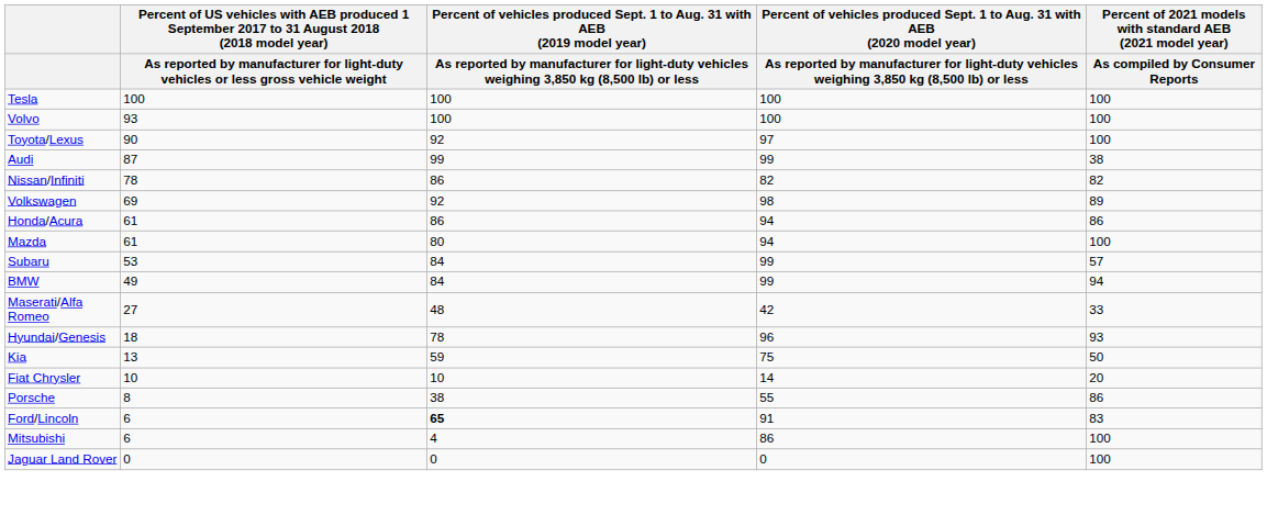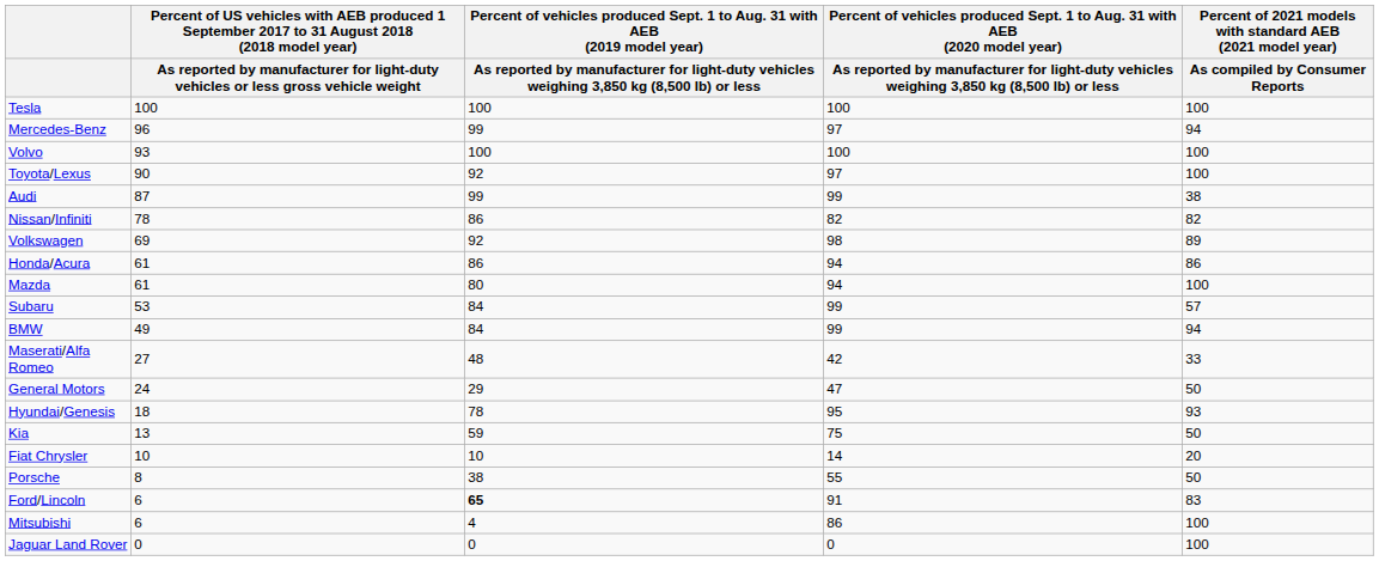+ row: Mercedes-Benz | 96 | 99 | 97 | 94
+ row: General Motors | 24 | 29 | 47 | 50
Hyundai/Genesis | column 4: 96 -> 95
Porsche | column 5: 86 -> 50
